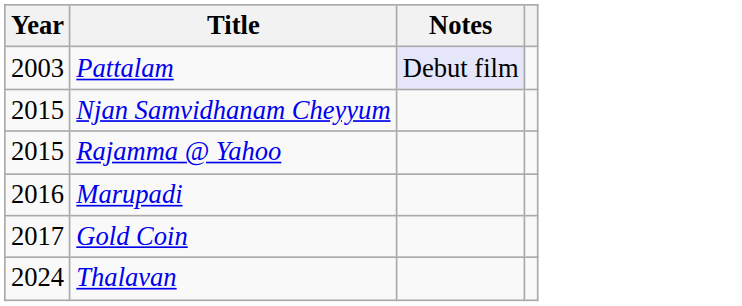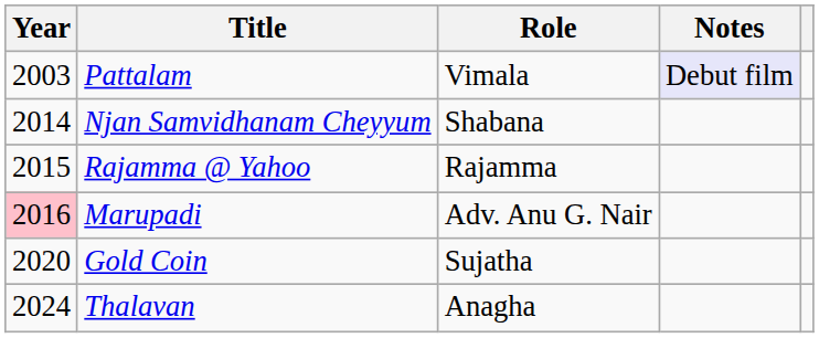+ column: Role | Vimala | Shabana | Rajamma | Adv. Anu G. Nair | Sujatha | Anagha
Njan Samvidhanam Cheyyum | Year: 2015 -> 2014
Marupadi | Year: no background -> pink background
Gold Coin | Year: 2017 -> 2020
